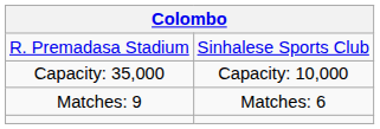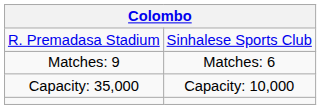rows swapped: Capacity: 35,000 <-> Matches: 9
